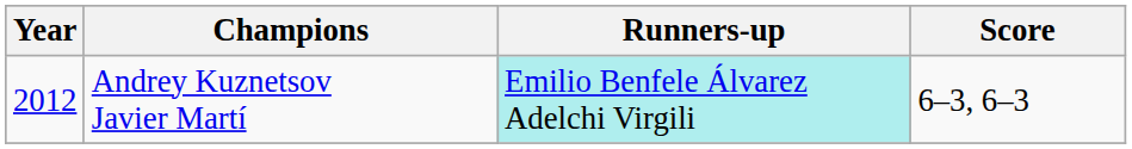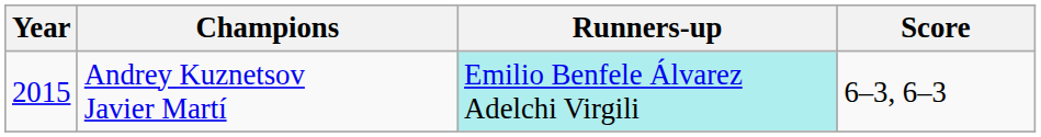Andrey Kuznetsov Javier Martí | Year: 2012 -> 2015
